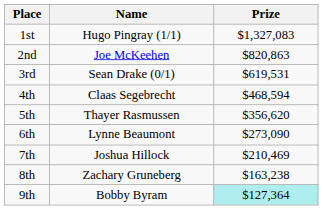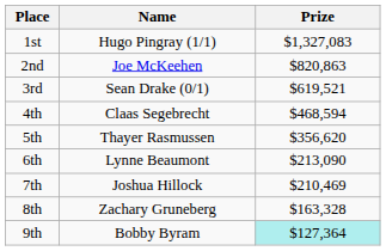3rd | Prize: $619,531 -> $619,521
6th | Prize: $273,090 -> $213,090
8th | Prize: $163,238 -> $163,328
